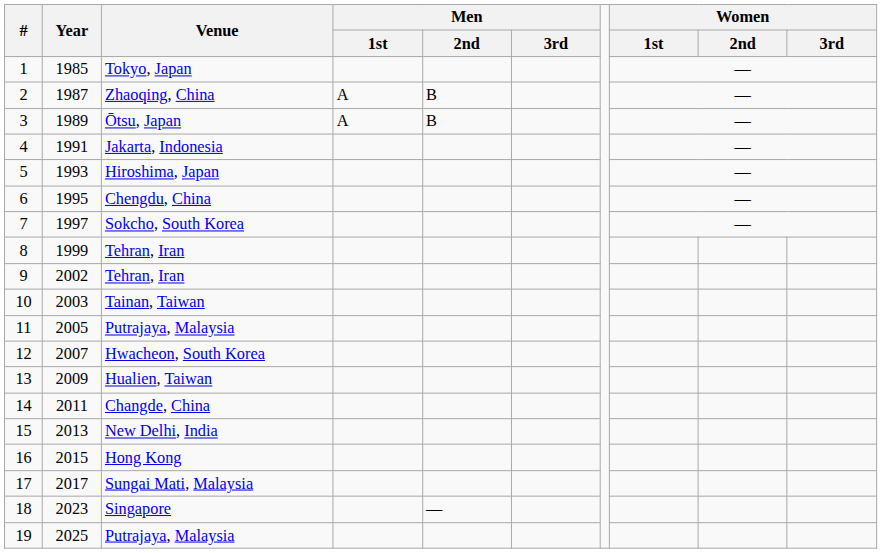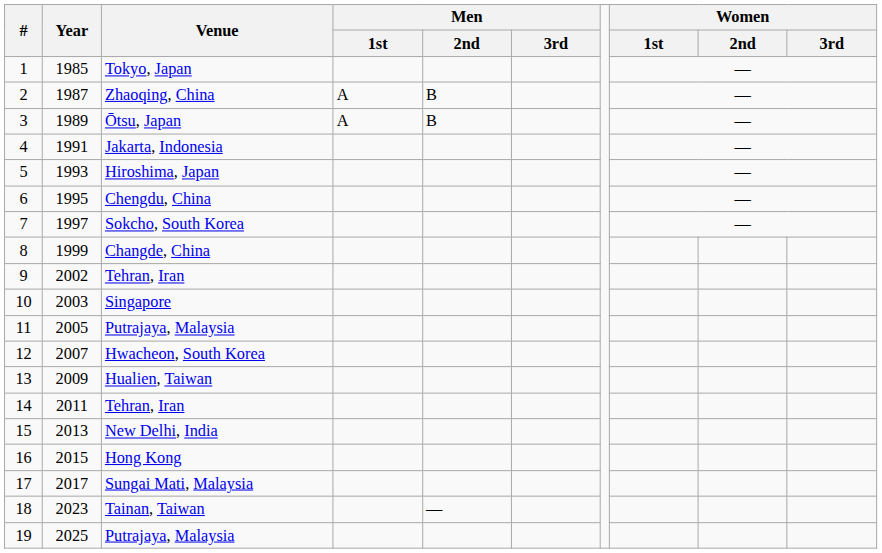8 | Venue: Tehran, Iran -> Changde, China
10 | Venue: Tainan, Taiwan -> Singapore
14 | Venue: Changde, China -> Tehran, Iran
18 | Venue: Singapore -> Tainan, Taiwan
